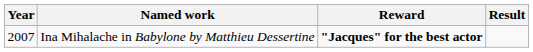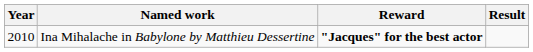Ina Mihalache in Babylone by Matthieu Dessertine | Year: 2007 -> 2010
